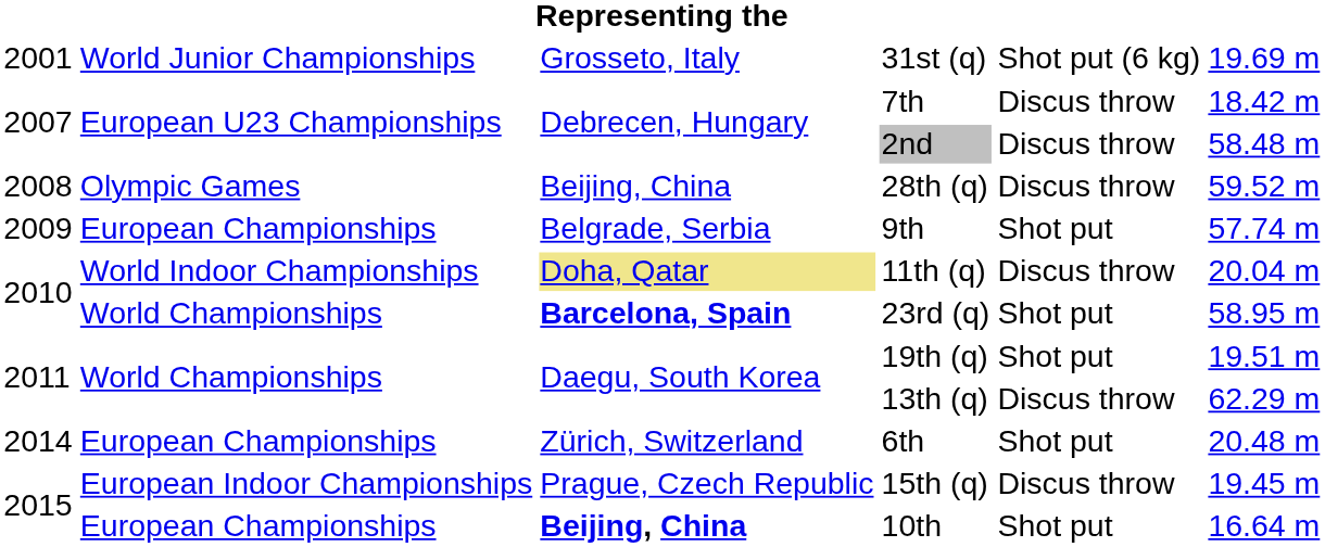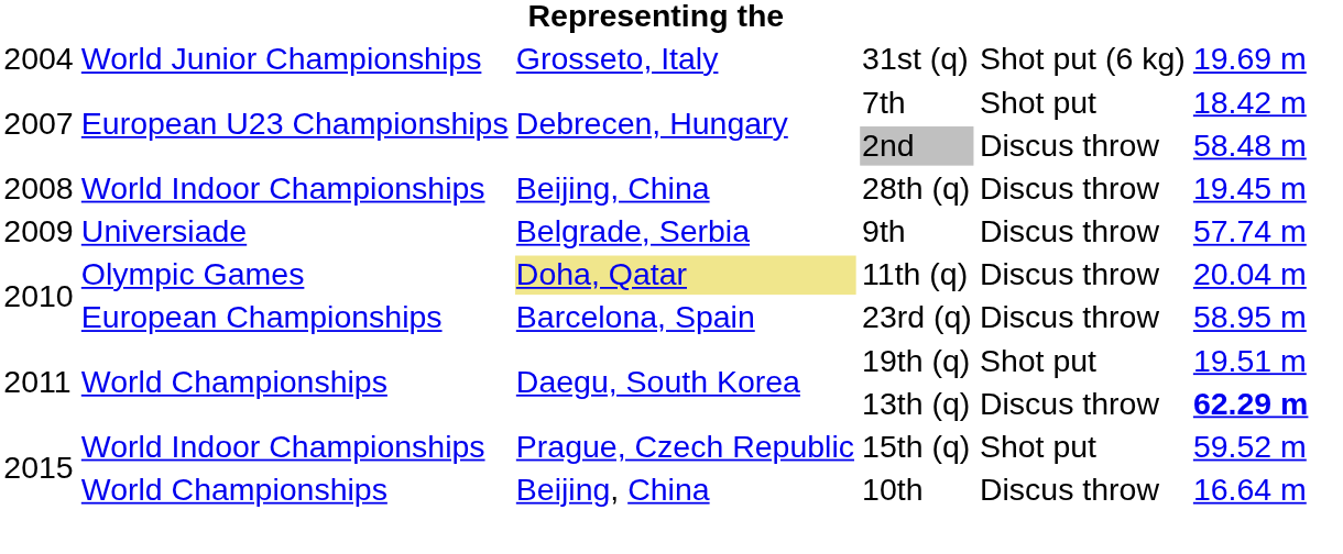31st (q) | column 1: 2001 -> 2004
7th | column 5: Discus throw -> Shot put
28th (q) | column 2: Olympic Games -> World Indoor Championships
28th (q) | column 6: 59.52 m -> 19.45 m
9th | column 2: European Championships -> Universiade
9th | column 5: Shot put -> Discus throw
11th (q) | column 2: World Indoor Championships -> Olympic Games
23rd (q) | column 2: World Championships -> European Championships
23rd (q) | column 3: bold -> normal
23rd (q) | column 5: Shot put -> Discus throw
13th (q) | column 6: normal -> bold
- row: 2014 | European Championships | Zürich, Switzerland | 6th | Shot put | 20.48 m
15th (q) | column 2: European Indoor Championships -> World Indoor Championships
15th (q) | column 5: Discus throw -> Shot put
15th (q) | column 6: 19.45 m -> 59.52 m
10th | column 2: European Championships -> World Championships
10th | column 3: bold -> normal
10th | column 5: Shot put -> Discus throw
